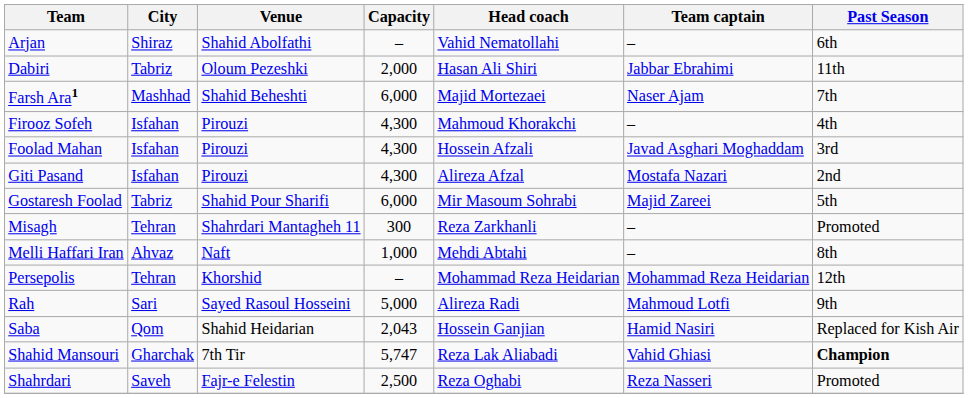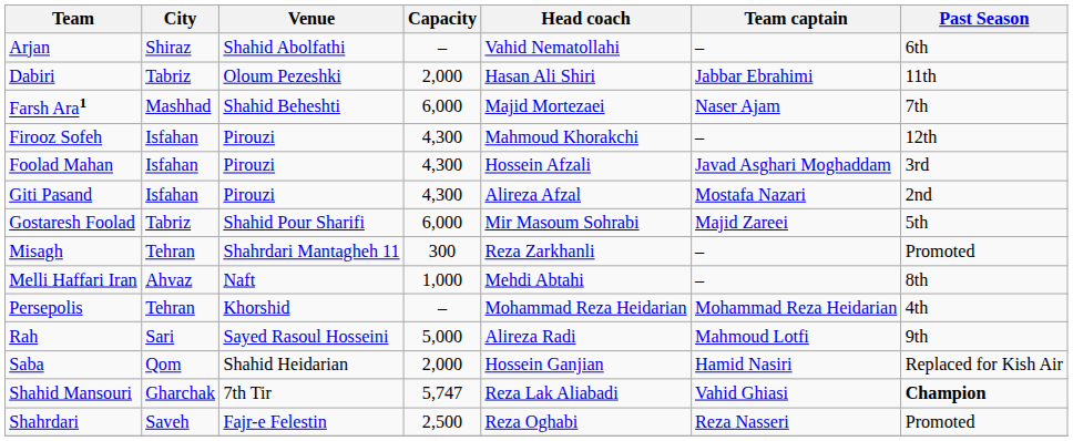Firooz Sofeh | Past Season: 4th -> 12th
Persepolis | Past Season: 12th -> 4th
Saba | Capacity: 2,043 -> 2,000
